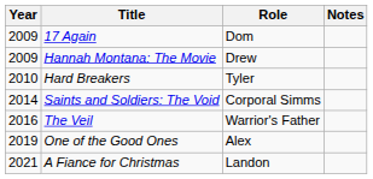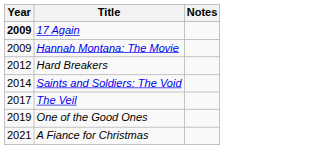- column: Role | Dom | Drew | Tyler | Corporal Simms | Warrior's Father | Alex | Landon
17 Again | Year: normal -> bold
Hard Breakers | Year: 2010 -> 2012
The Veil | Year: 2016 -> 2017
